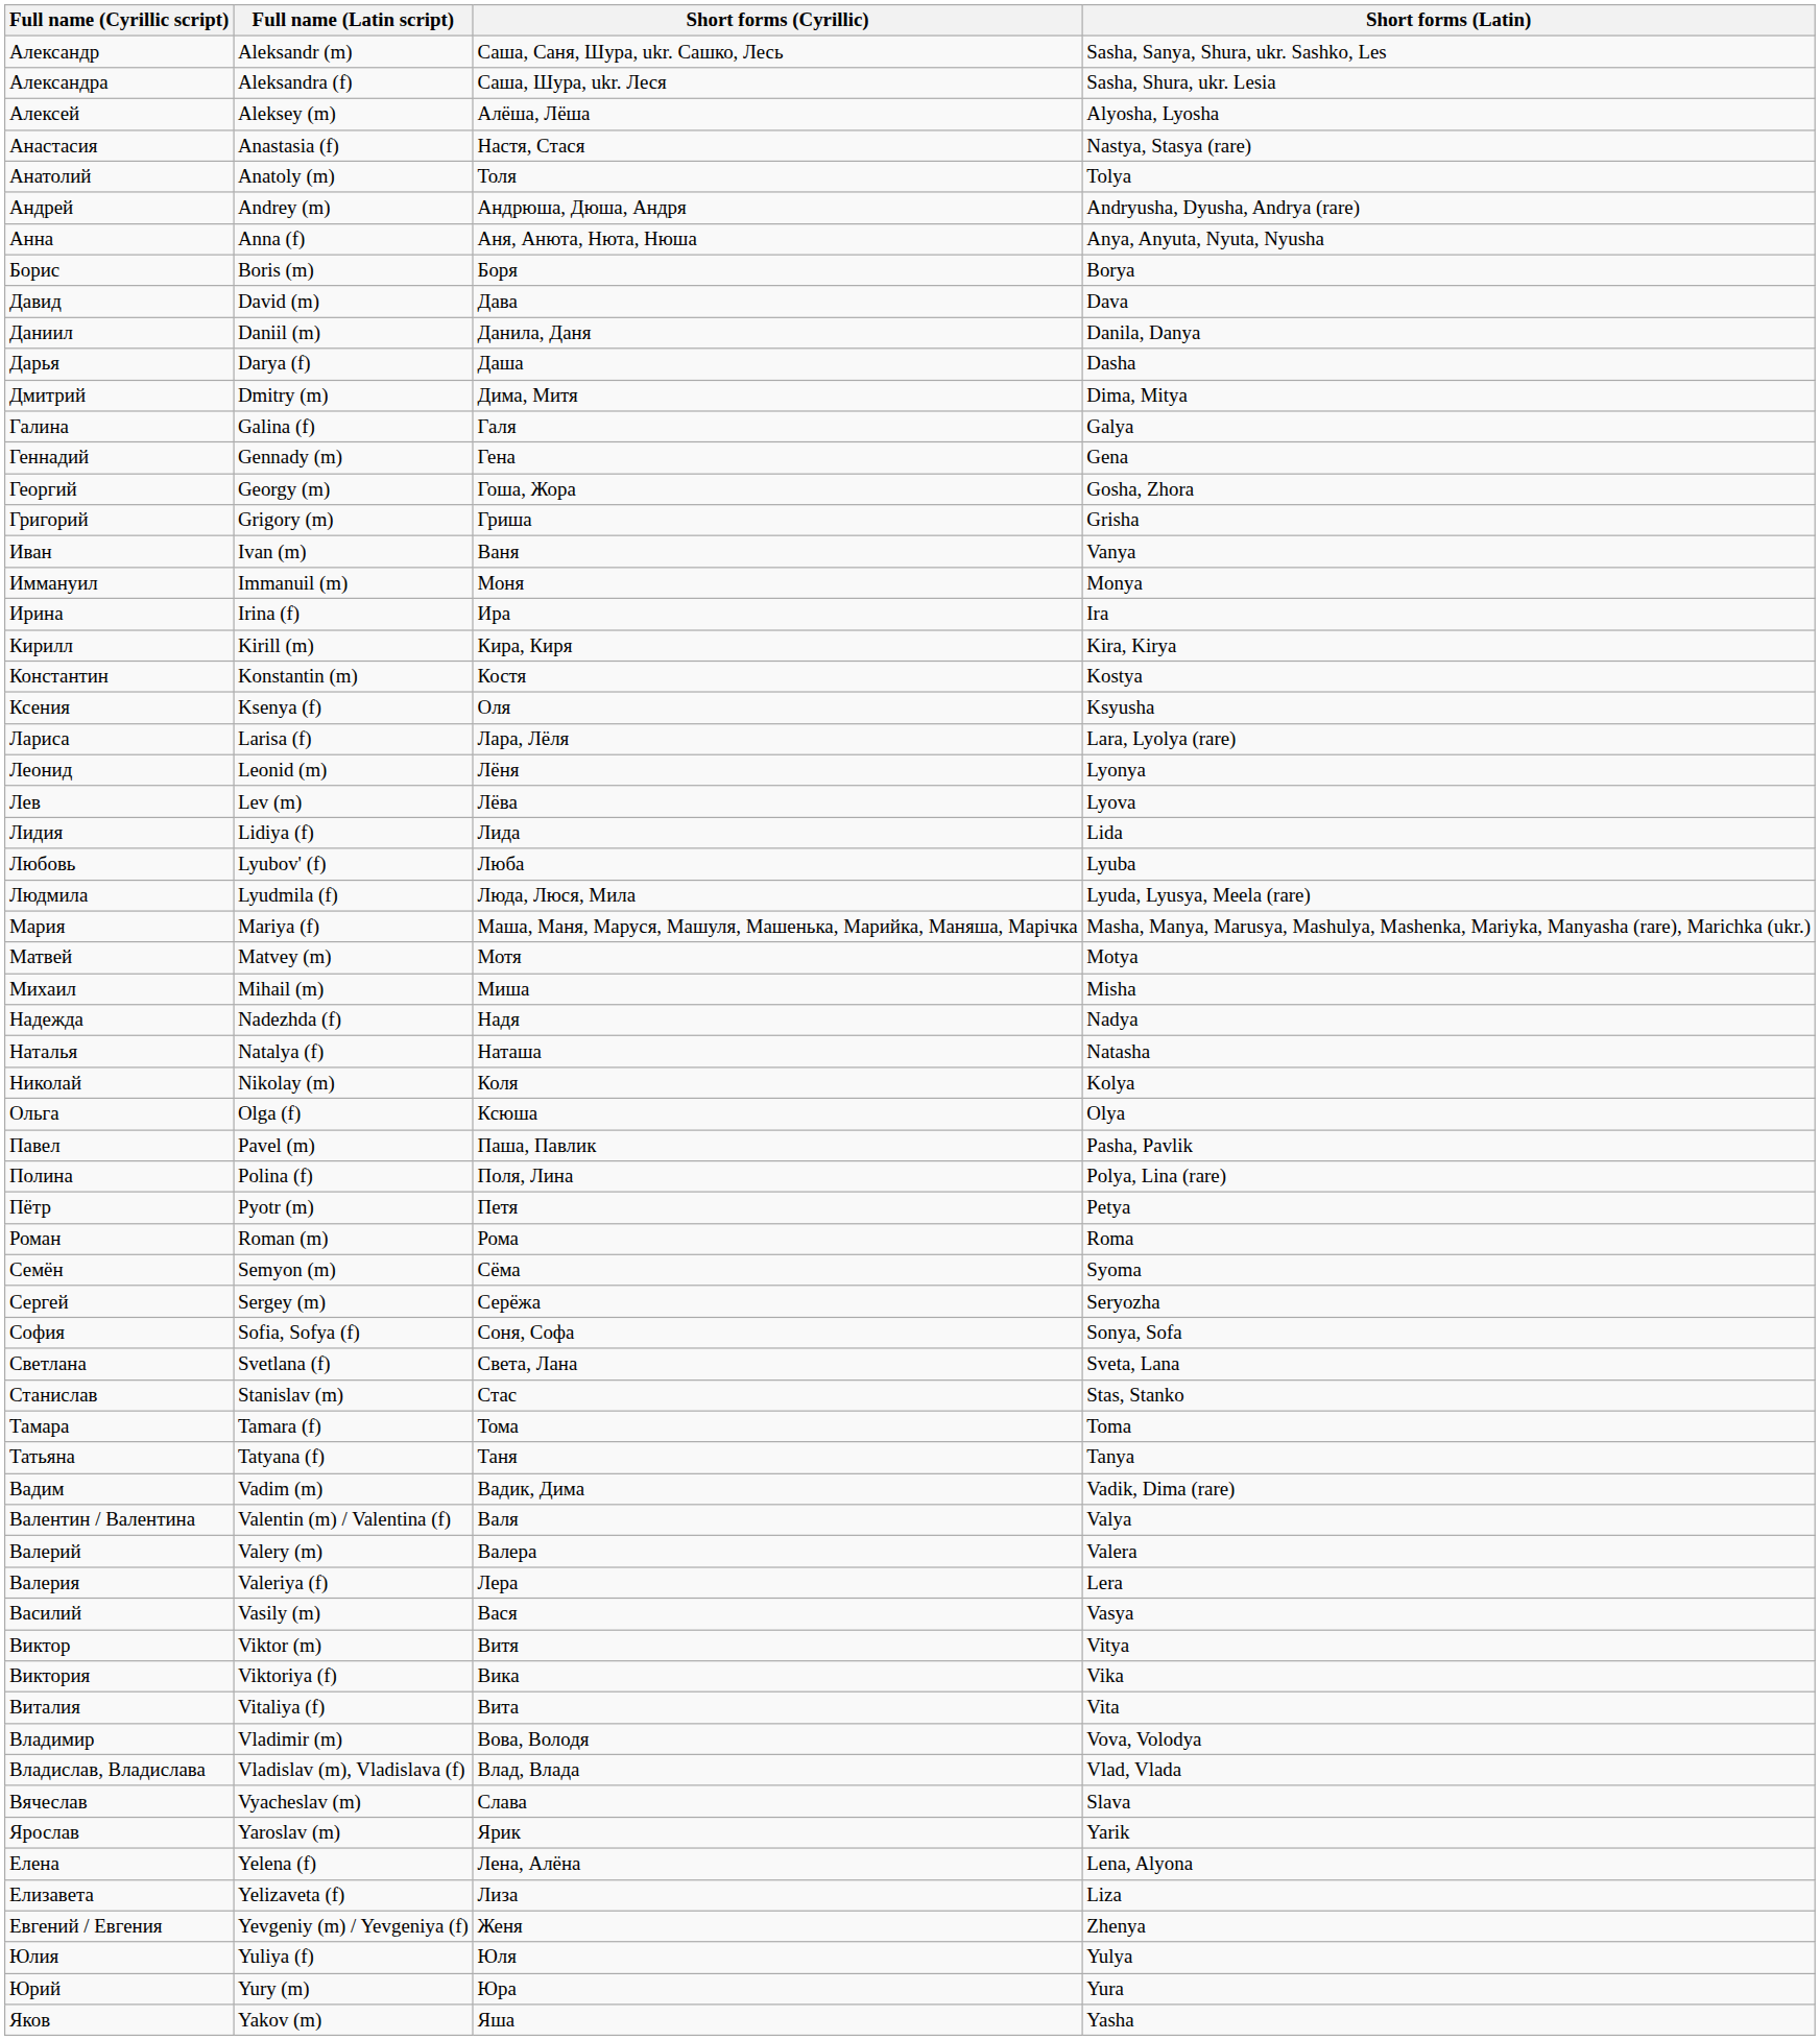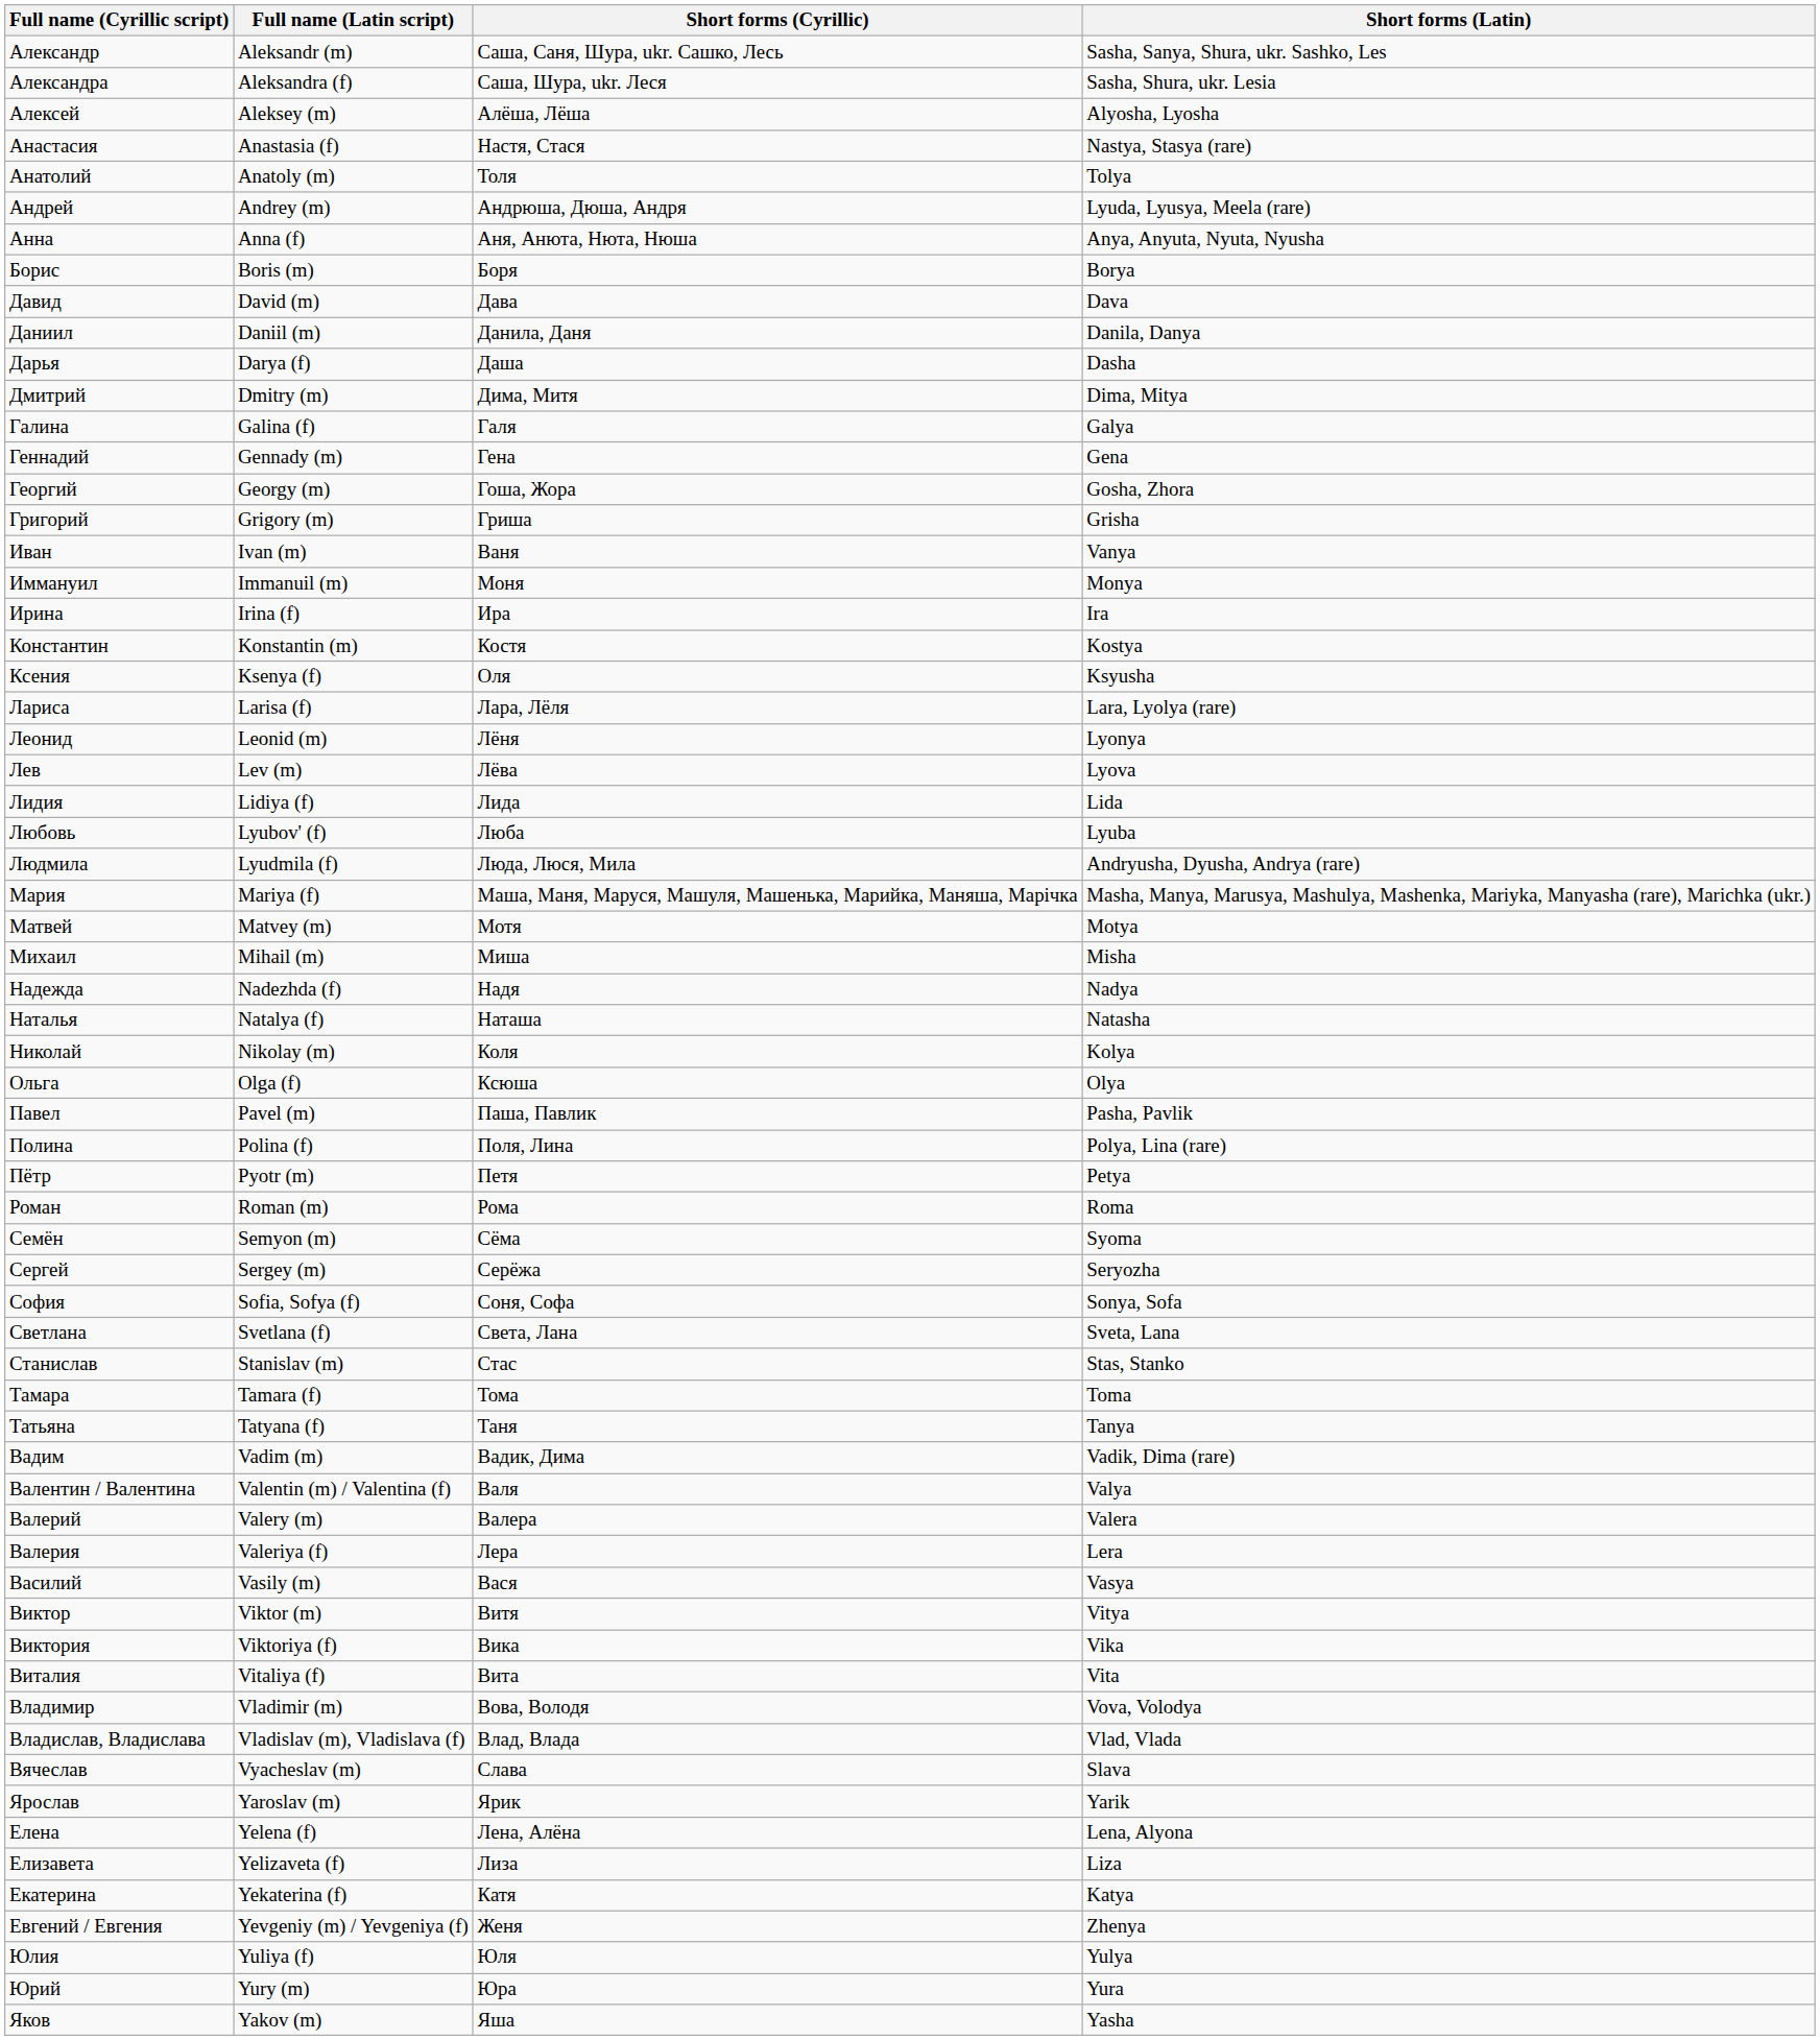Андрей | Short forms (Latin): Andryusha, Dyusha, Andrya (rare) -> Lyuda, Lyusya, Meela (rare)
- row: Кирилл | Kirill (m) | Кира, Киря | Kira, Kirya
Людмила | Short forms (Latin): Lyuda, Lyusya, Meela (rare) -> Andryusha, Dyusha, Andrya (rare)
+ row: Екатерина | Yekaterina (f) | Катя | Katya
